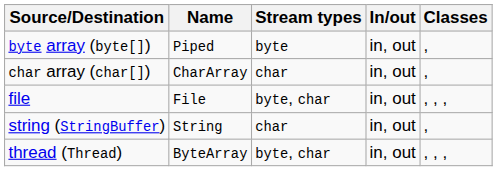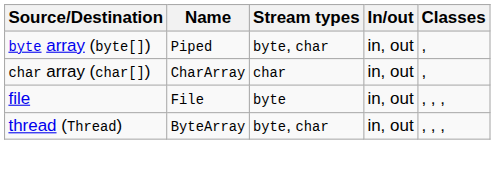byte array (byte[]) | Stream types: byte -> byte, char
file | Stream types: byte, char -> byte
- row: string (StringBuffer) | String | char | in, out | ,
